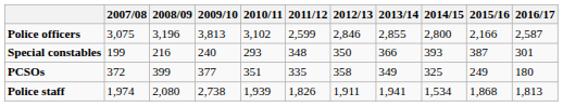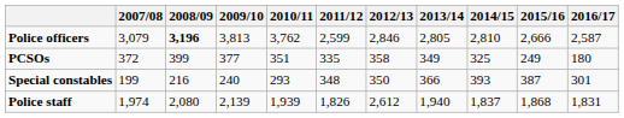Police officers | 2007/08: 3,075 -> 3,079
Police officers | 2008/09: normal -> bold
Police officers | 2010/11: 3,102 -> 3,762
Police officers | 2013/14: 2,855 -> 2,805
Police officers | 2014/15: 2,800 -> 2,810
Police officers | 2015/16: 2,166 -> 2,666
rows swapped: Special constables <-> PCSOs
Police staff | 2009/10: 2,738 -> 2,139
Police staff | 2012/13: 1,911 -> 2,612
Police staff | 2013/14: 1,941 -> 1,940
Police staff | 2014/15: 1,534 -> 1,837
Police staff | 2016/17: 1,813 -> 1,831
